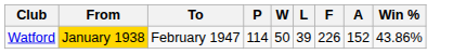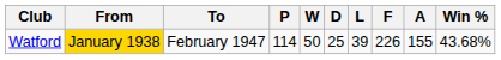+ column: D | 25
Watford | A: 152 -> 155
Watford | Win %: 43.86% -> 43.68%
